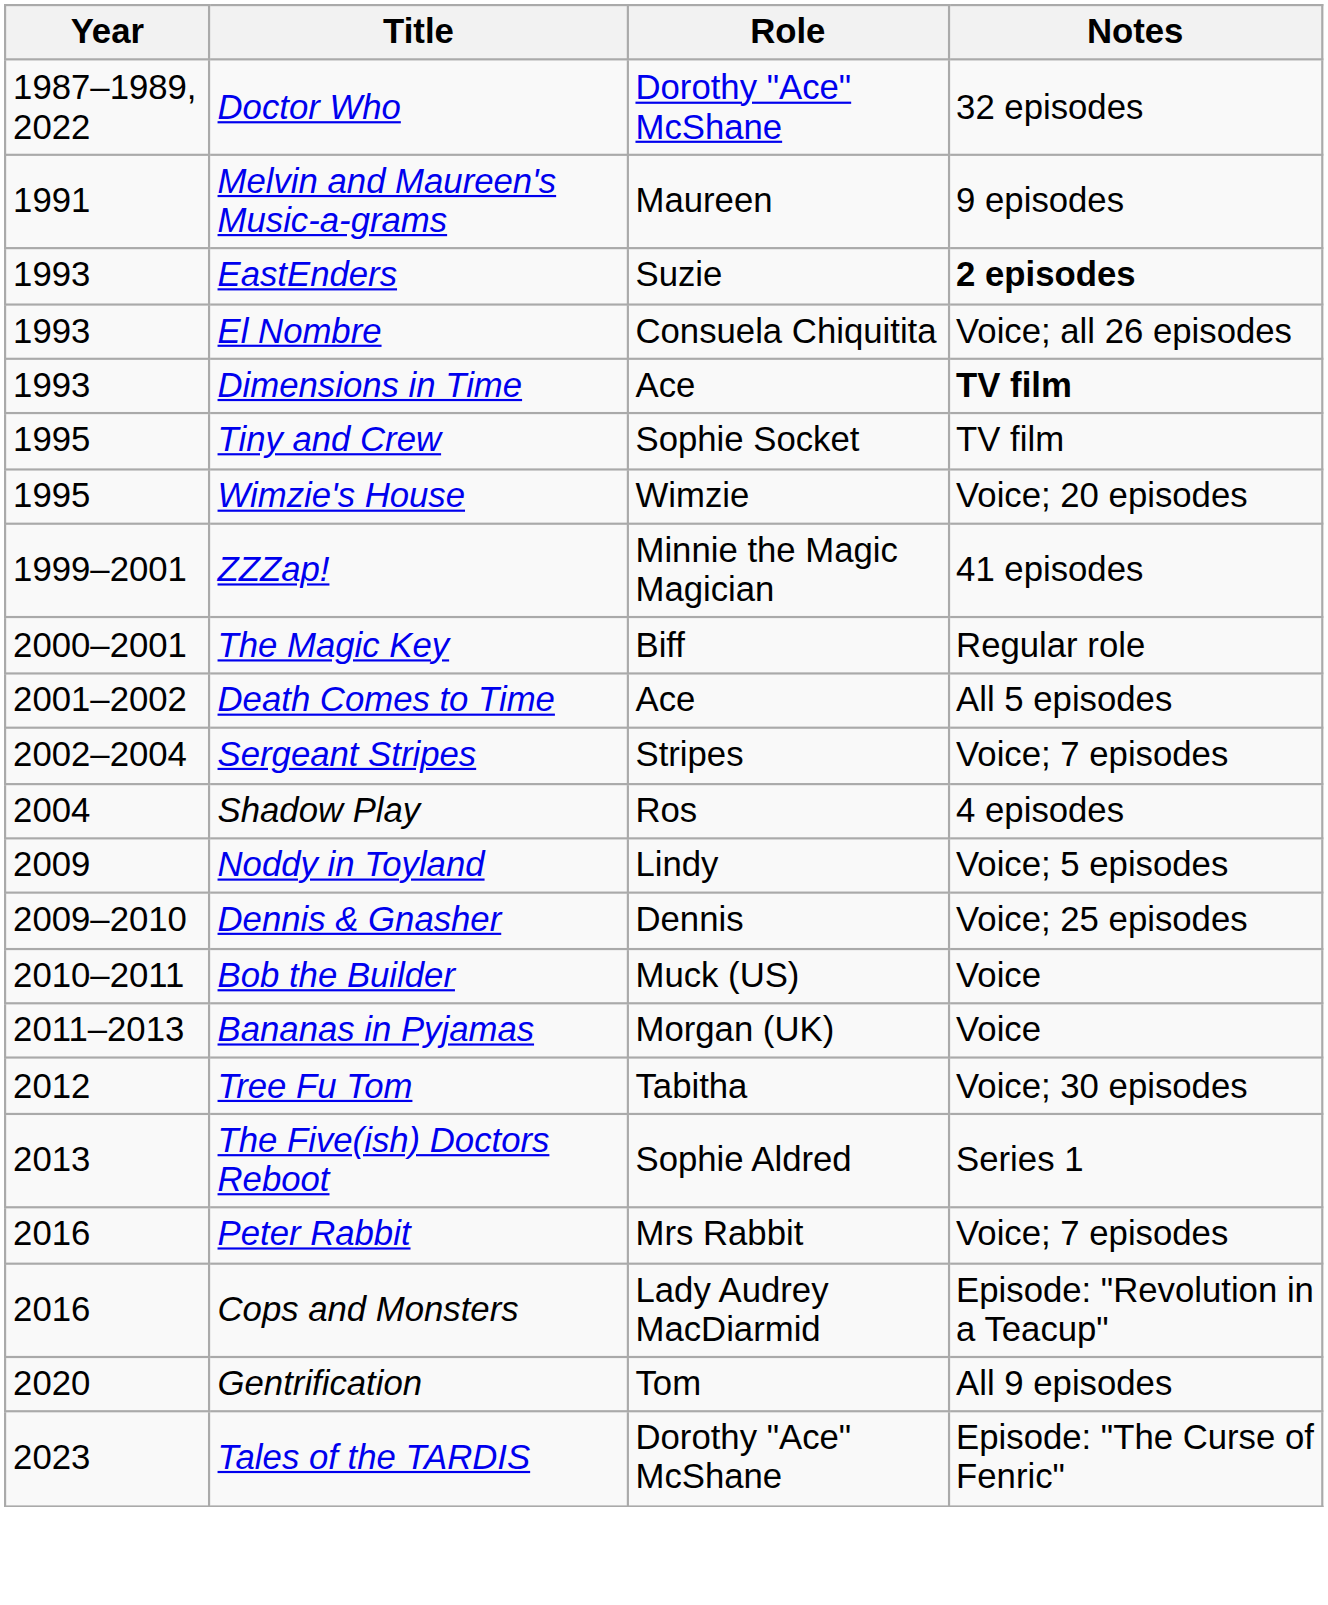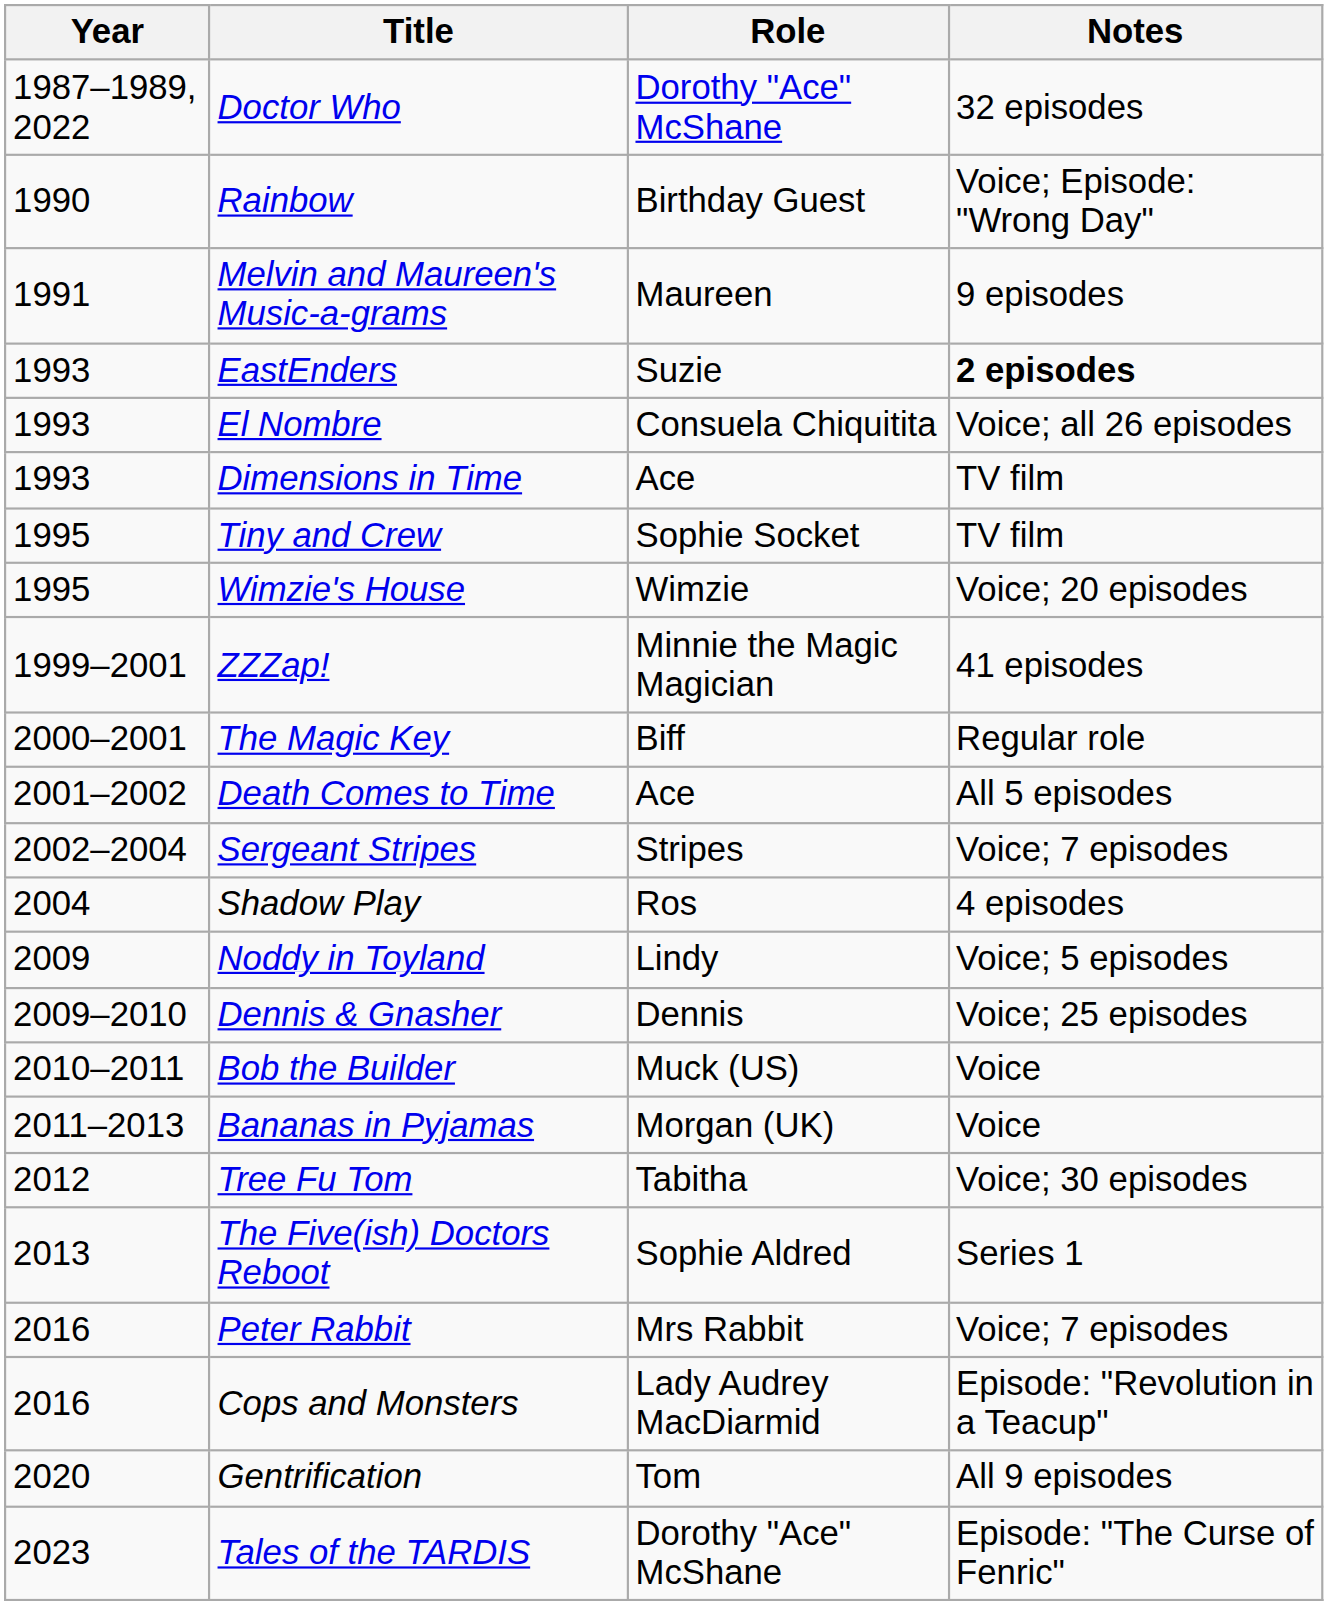+ row: 1990 | Rainbow | Birthday Guest | Voice; Episode: "Wrong Day"
Dimensions in Time | Notes: bold -> normal
